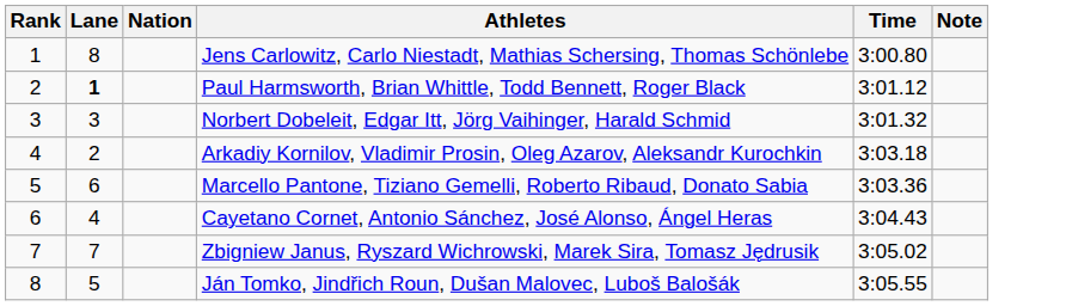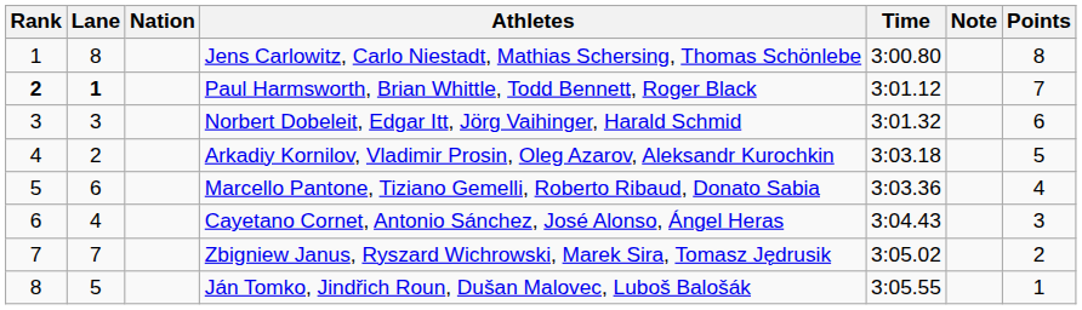+ column: Points | 8 | 7 | 6 | 5 | 4 | 3 | 2 | 1
Paul Harmsworth, Brian Whittle, Todd Bennett, Roger Black | Rank: normal -> bold
